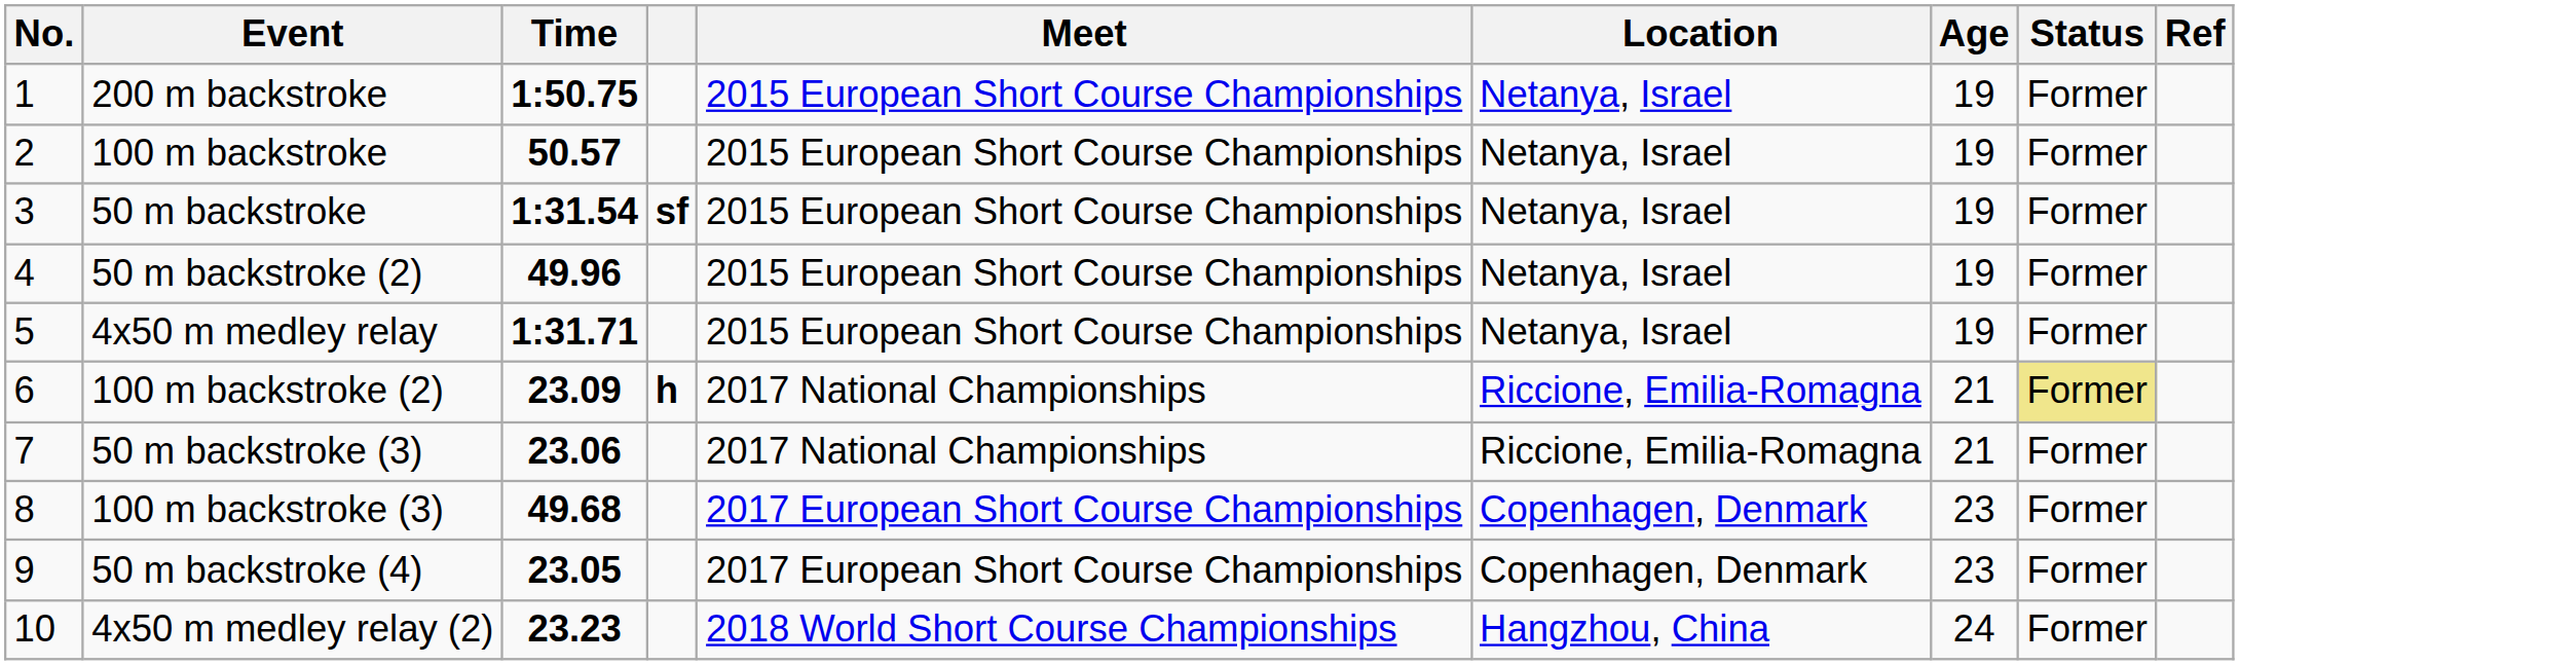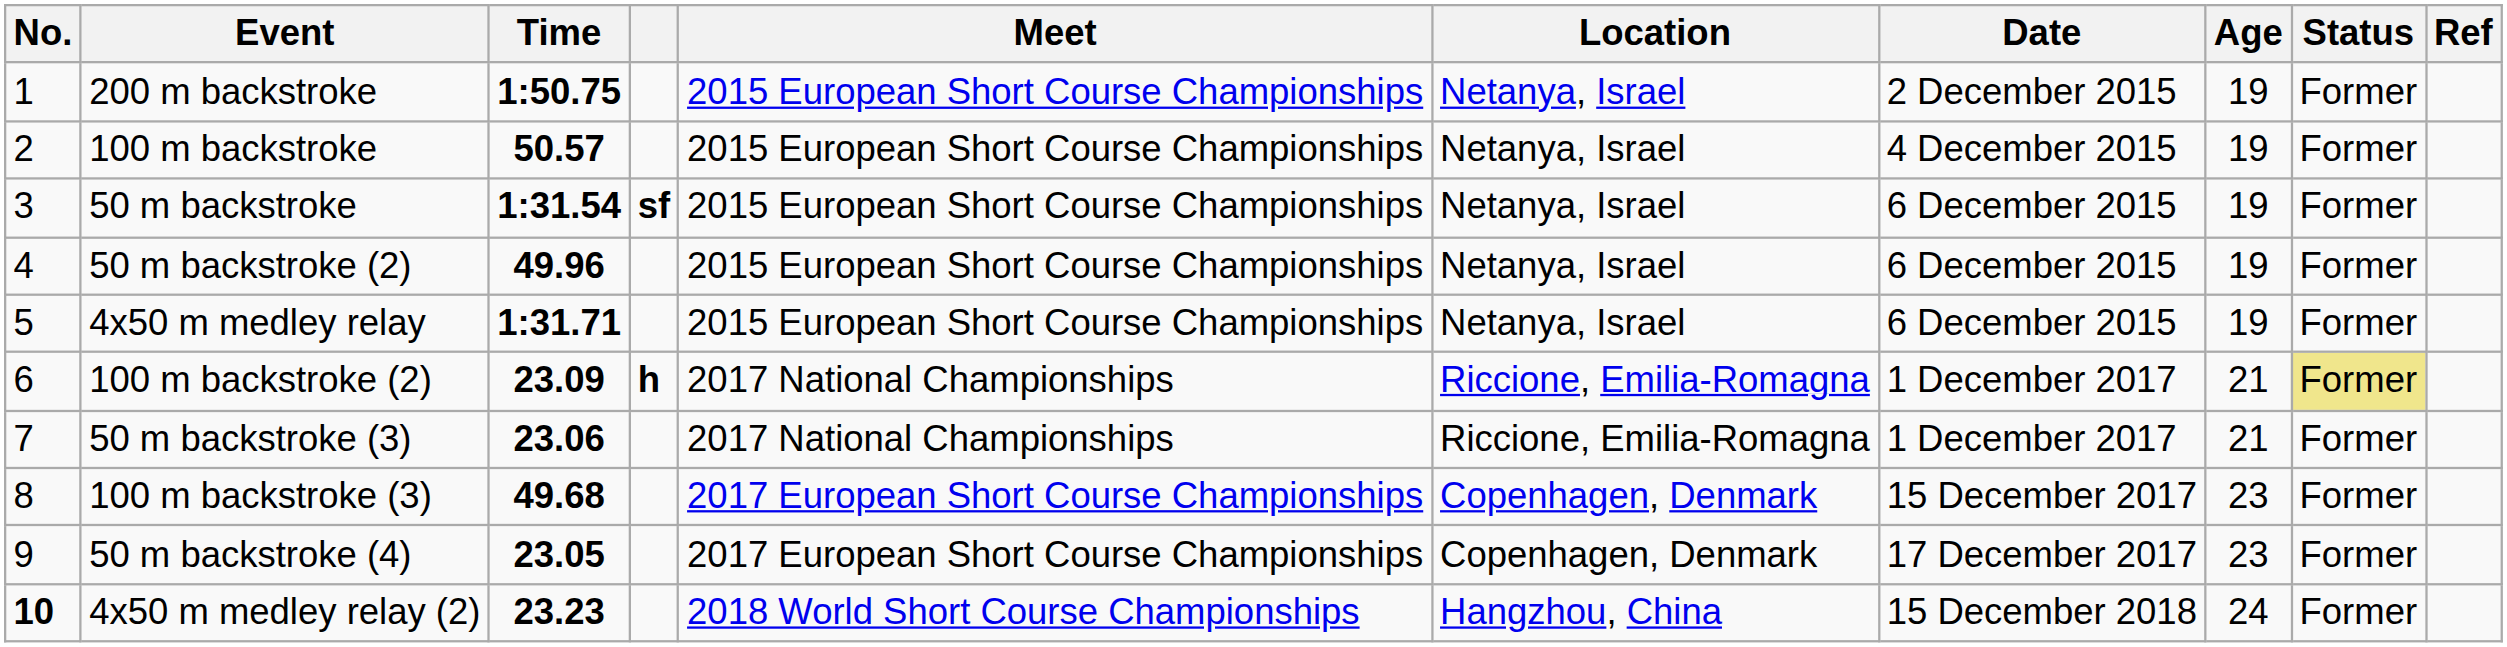+ column: Date | 2 December 2015 | 4 December 2015 | 6 December 2015 | 6 December 2015 | 6 December 2015 | 1 December 2017 | 1 December 2017 | 15 December 2017 | 17 December 2017 | 15 December 2018
4x50 m medley relay (2) | No.: normal -> bold
